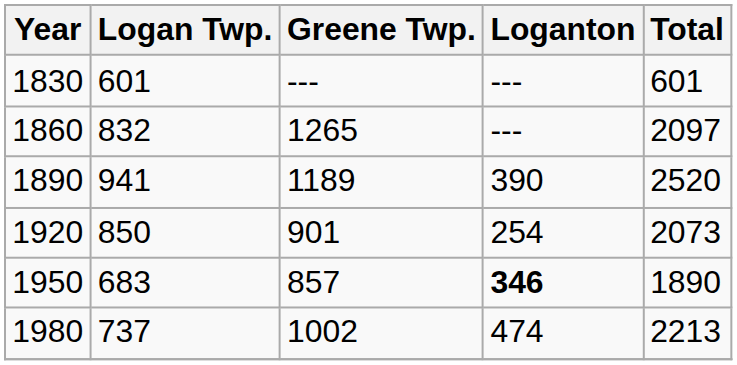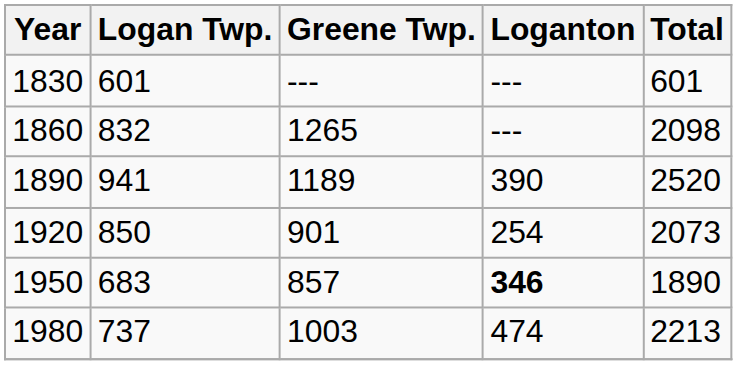1860 | Total: 2097 -> 2098
1980 | Greene Twp.: 1002 -> 1003
